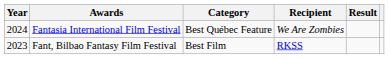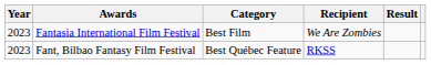Fantasia International Film Festival | Year: 2024 -> 2023
Fantasia International Film Festival | Category: Best Québec Feature -> Best Film
Fant, Bilbao Fantasy Film Festival | Category: Best Film -> Best Québec Feature
